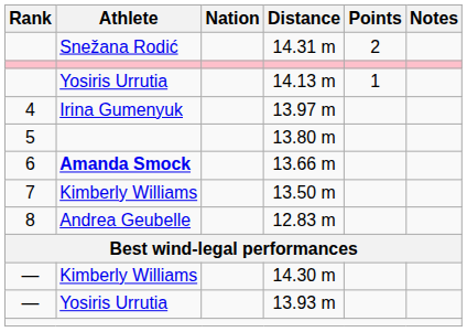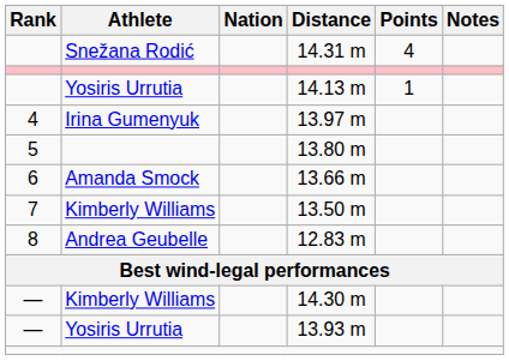14.31 m | Points: 2 -> 4
13.66 m | Athlete: bold -> normal
